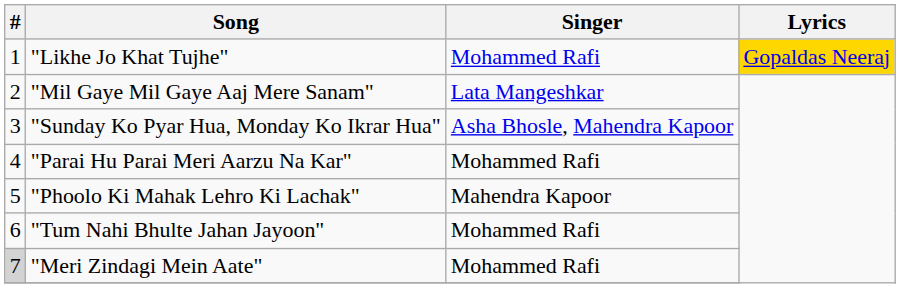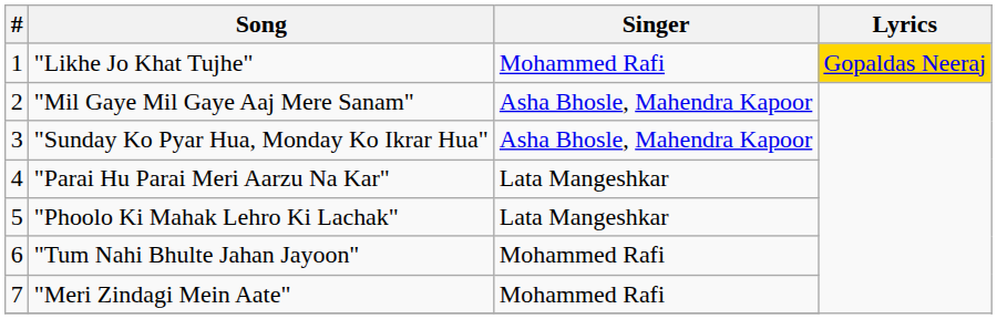"Mil Gaye Mil Gaye Aaj Mere Sanam" | Singer: Lata Mangeshkar -> Asha Bhosle, Mahendra Kapoor
"Parai Hu Parai Meri Aarzu Na Kar" | Singer: Mohammed Rafi -> Lata Mangeshkar
"Phoolo Ki Mahak Lehro Ki Lachak" | Singer: Mahendra Kapoor -> Lata Mangeshkar
"Meri Zindagi Mein Aate" | #: lightgrey background -> no background
